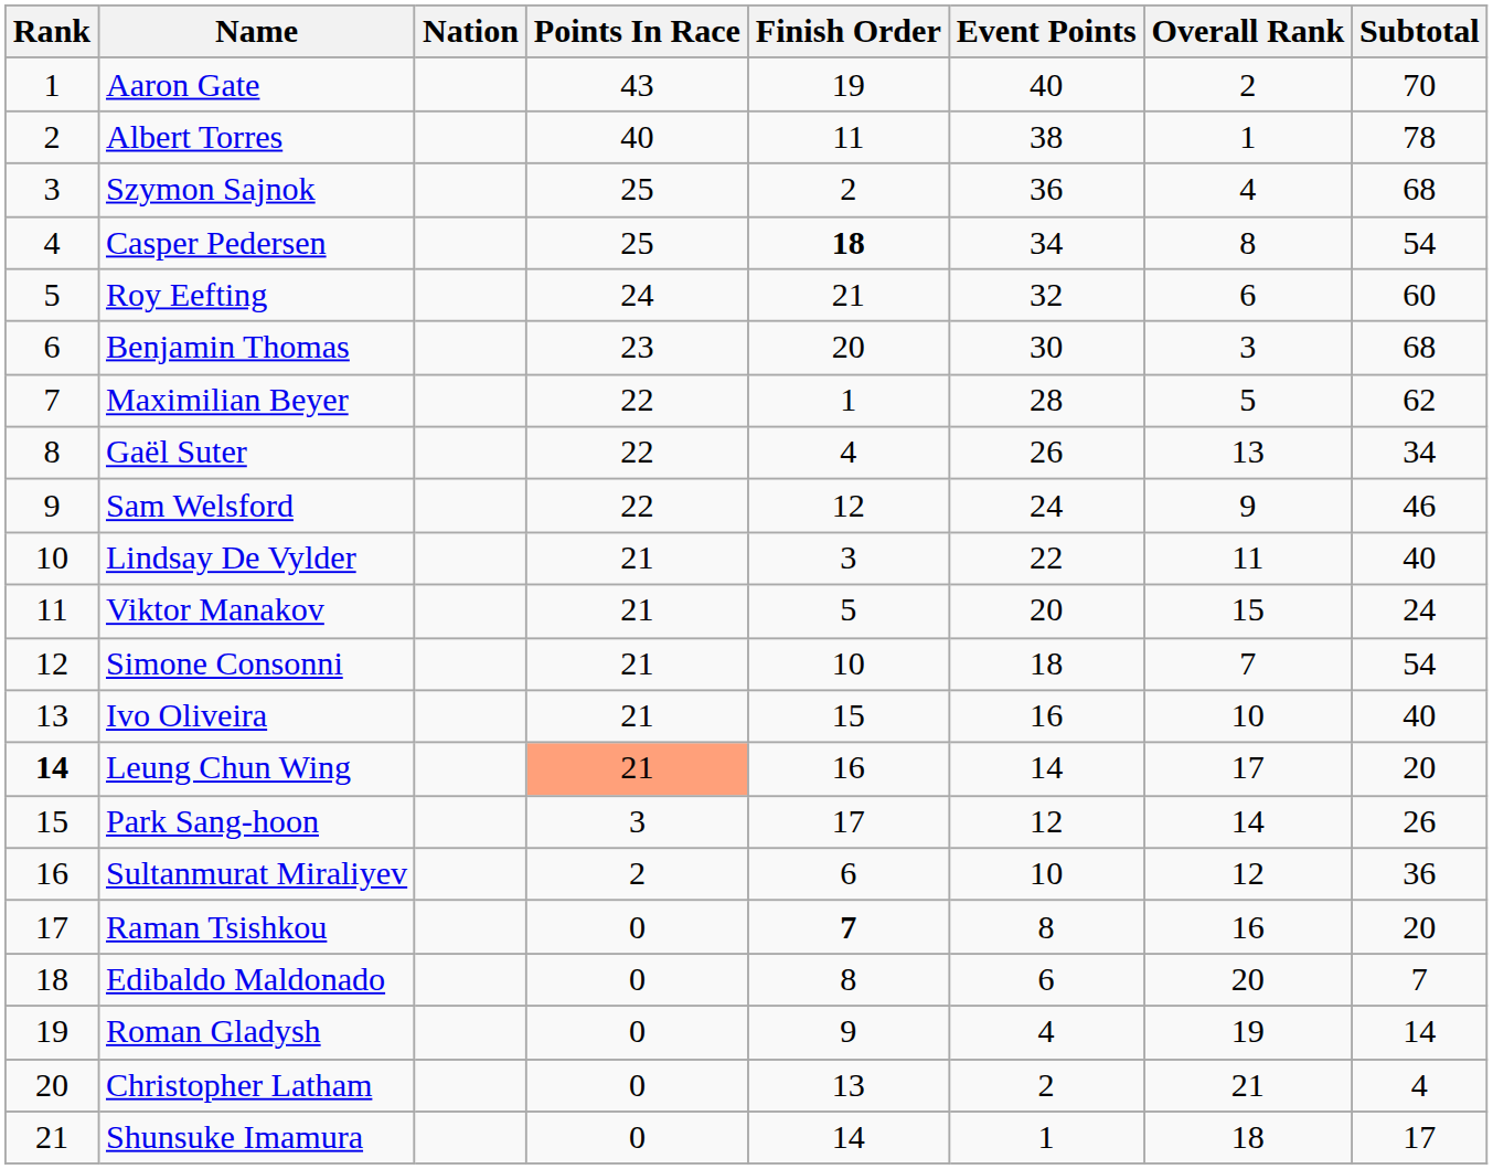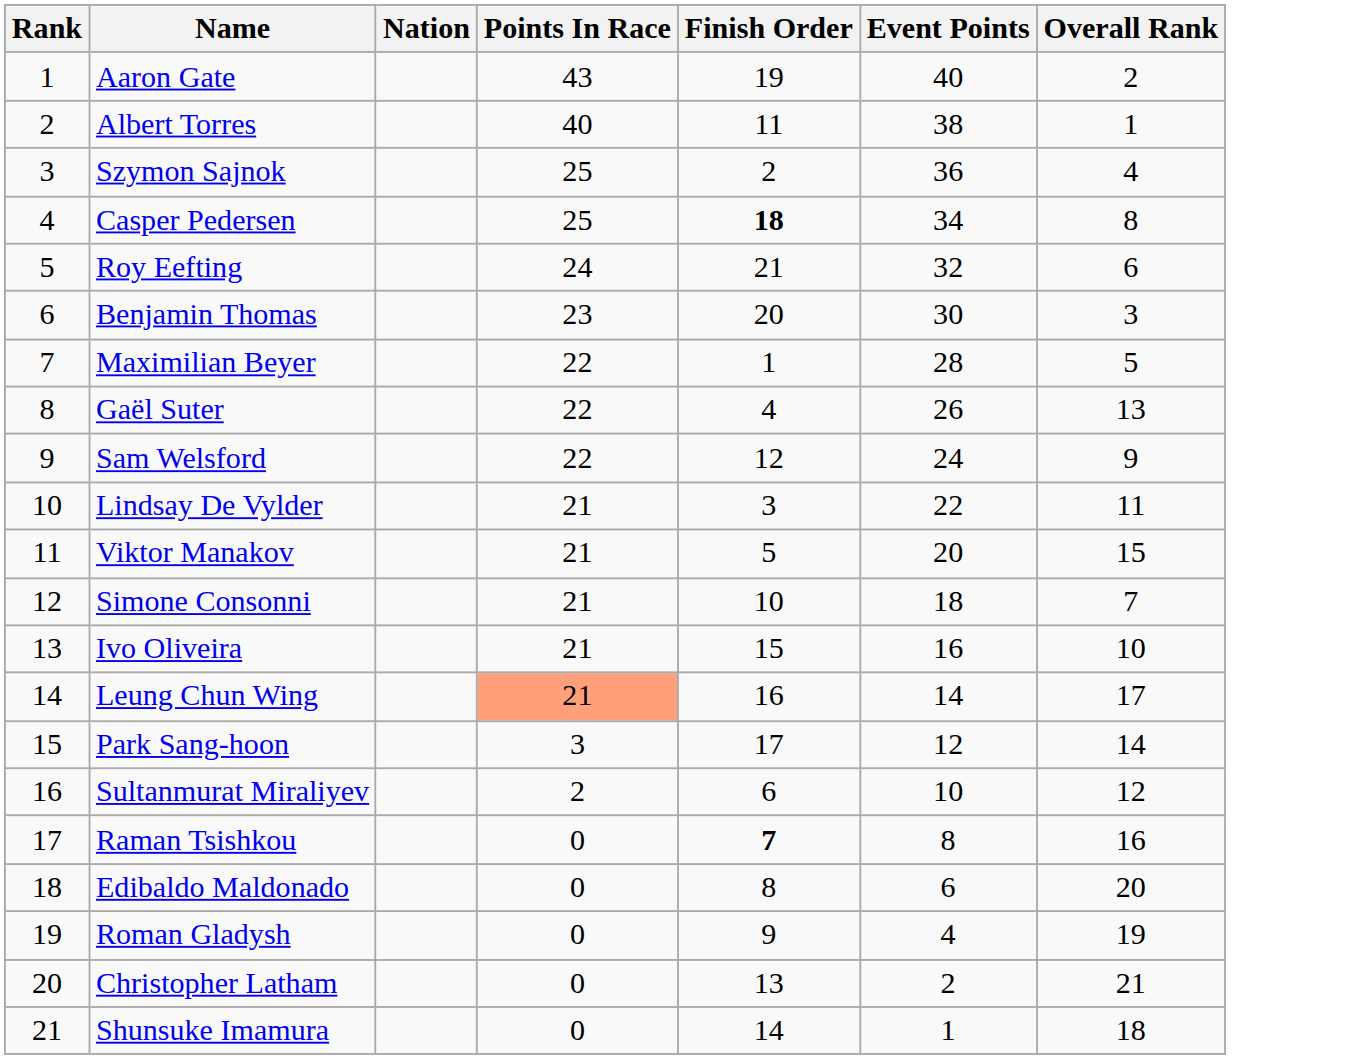- column: Subtotal | 70 | 78 | 68 | 54 | 60 | 68 | 62 | 34 | 46 | 40 | 24 | 54 | 40 | 20 | 26 | 36 | 20 | 7 | 14 | 4 | 17
Leung Chun Wing | Rank: bold -> normal
